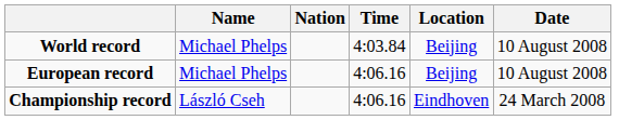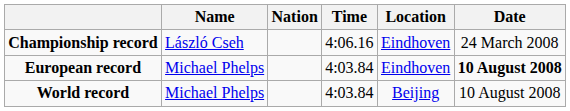rows swapped: World record <-> Championship record
European record | Time: 4:06.16 -> 4:03.84
European record | Location: Beijing -> Eindhoven
European record | Date: normal -> bold
